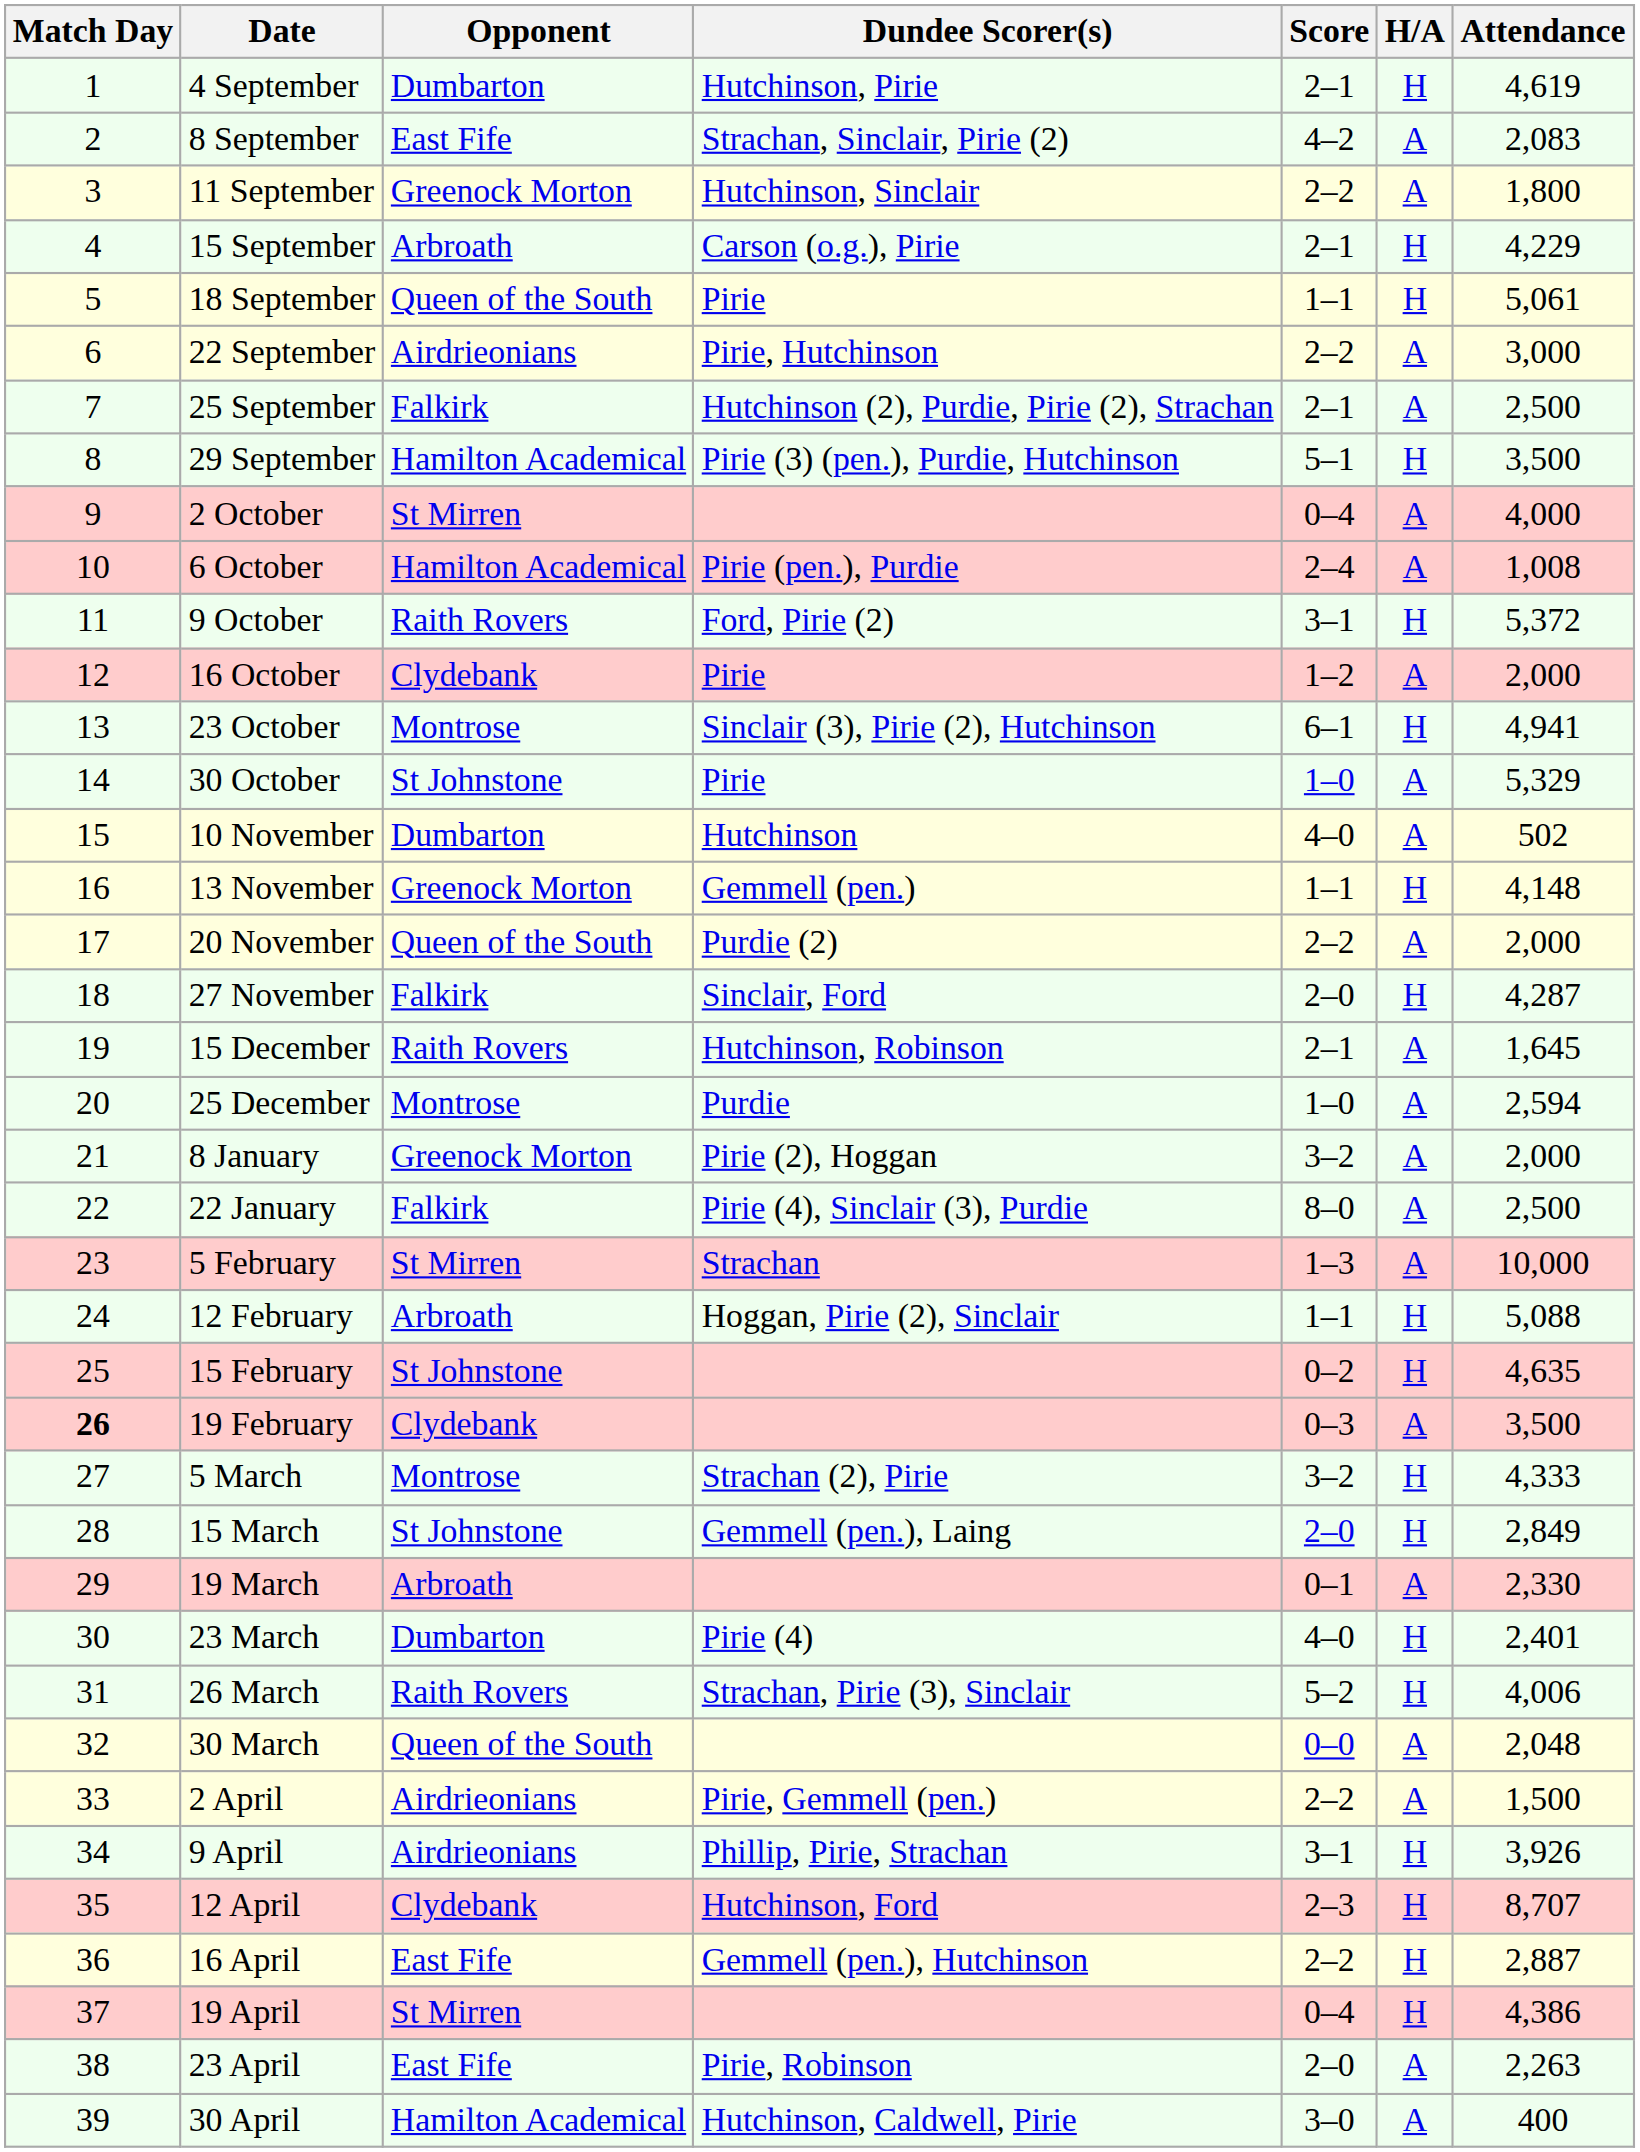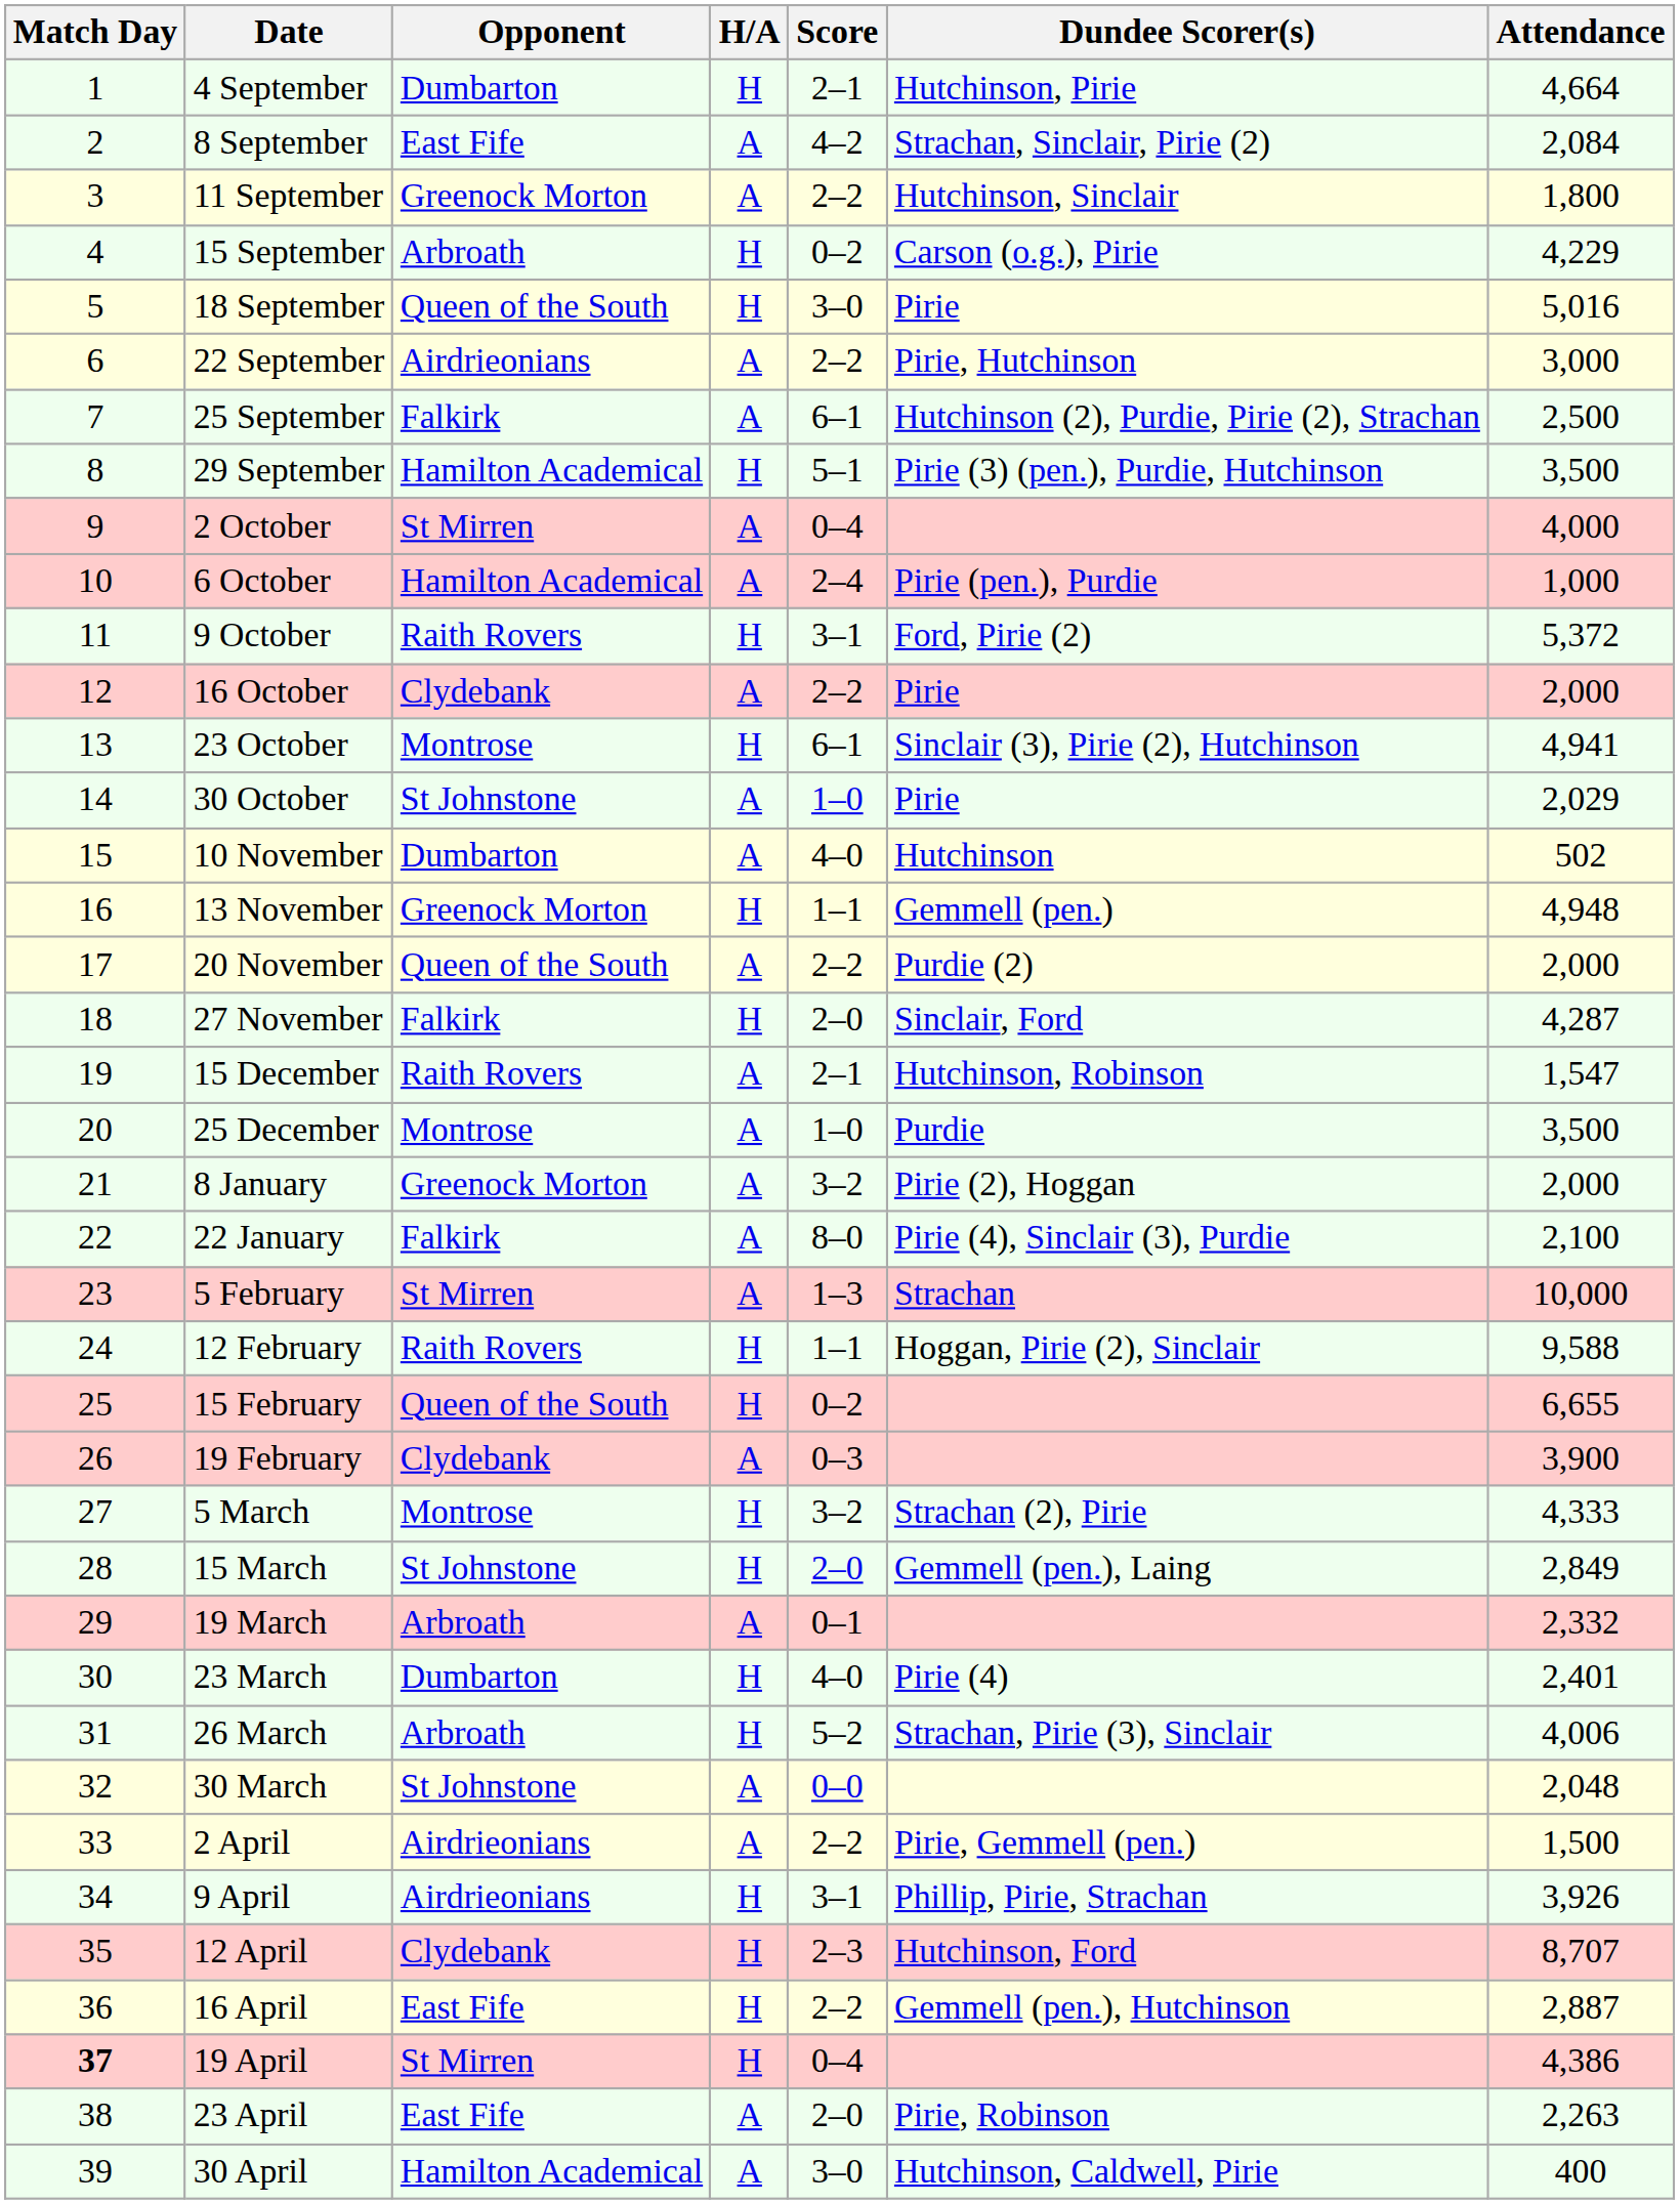columns swapped: H/A <-> Dundee Scorer(s)
4 September | Attendance: 4,619 -> 4,664
8 September | Attendance: 2,083 -> 2,084
15 September | Score: 2–1 -> 0–2
18 September | Score: 1–1 -> 3–0
18 September | Attendance: 5,061 -> 5,016
25 September | Score: 2–1 -> 6–1
6 October | Attendance: 1,008 -> 1,000
16 October | Score: 1–2 -> 2–2
30 October | Attendance: 5,329 -> 2,029
13 November | Attendance: 4,148 -> 4,948
15 December | Attendance: 1,645 -> 1,547
25 December | Attendance: 2,594 -> 3,500
22 January | Attendance: 2,500 -> 2,100
12 February | Opponent: Arbroath -> Raith Rovers
12 February | Attendance: 5,088 -> 9,588
15 February | Opponent: St Johnstone -> Queen of the South
15 February | Attendance: 4,635 -> 6,655
19 February | Match Day: bold -> normal
19 February | Attendance: 3,500 -> 3,900
19 March | Attendance: 2,330 -> 2,332
26 March | Opponent: Raith Rovers -> Arbroath
30 March | Opponent: Queen of the South -> St Johnstone
19 April | Match Day: normal -> bold
